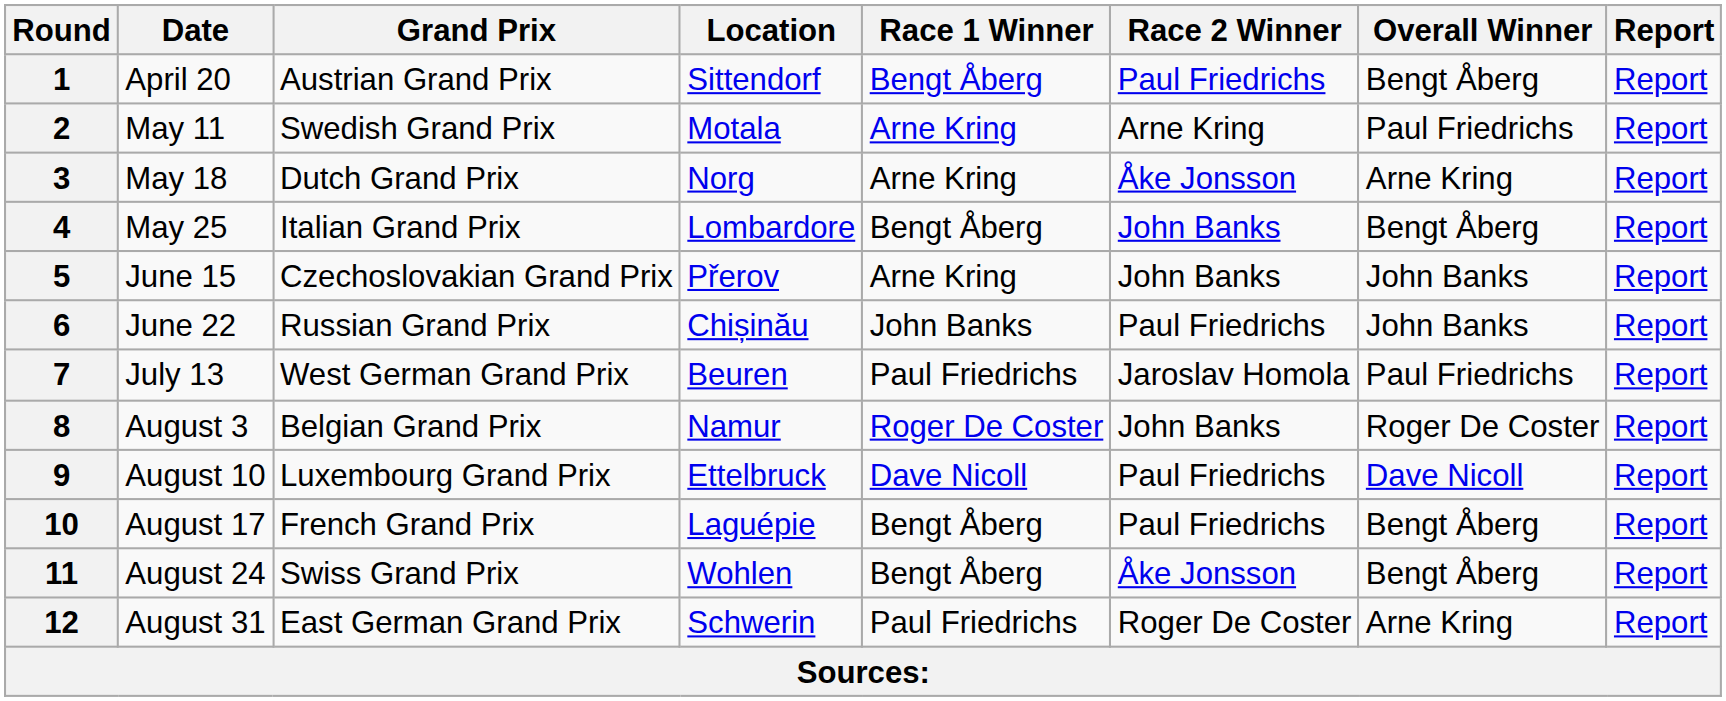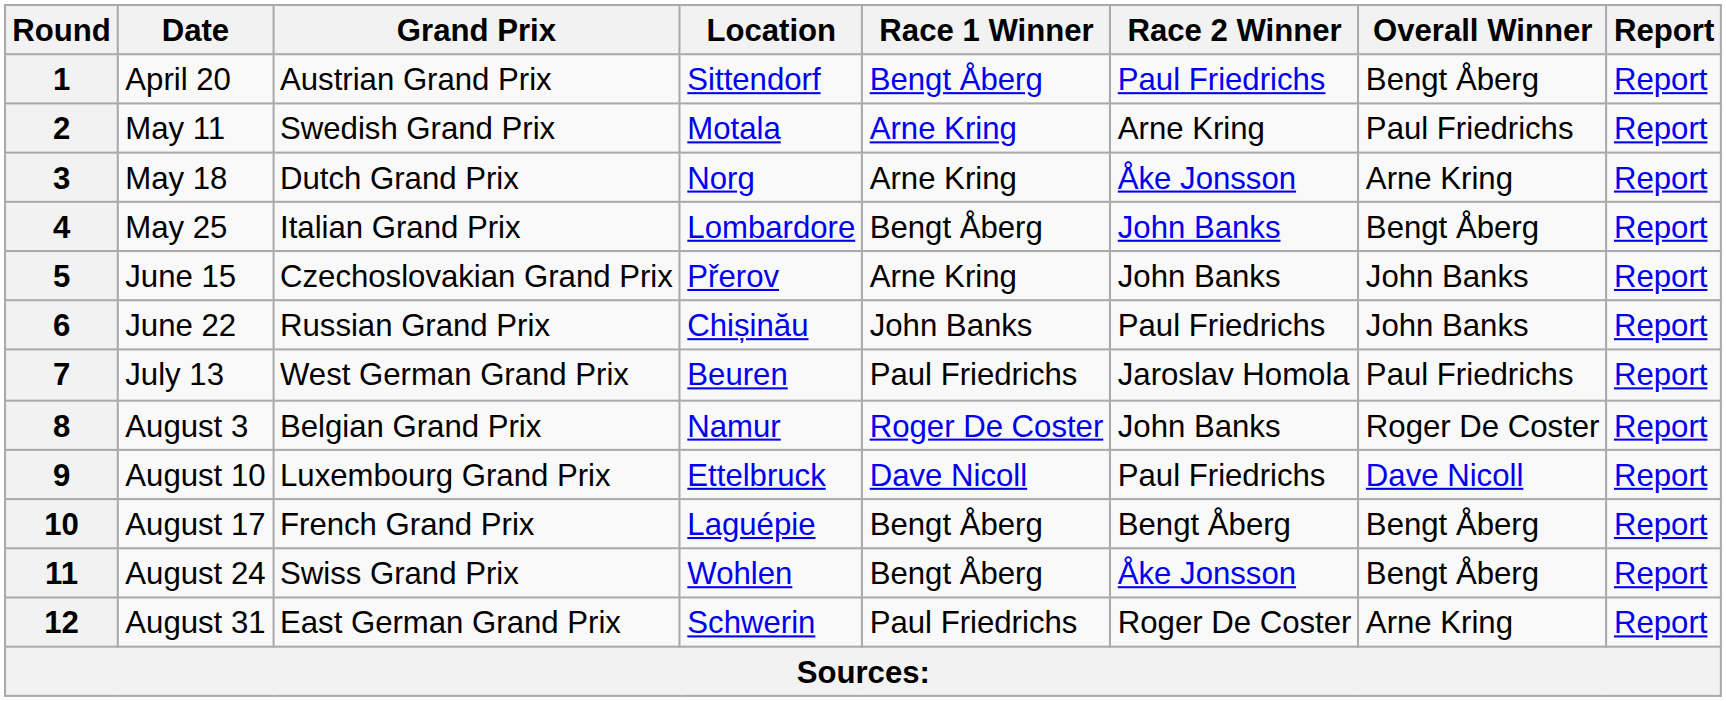10 | Race 2 Winner: Paul Friedrichs -> Bengt Åberg
